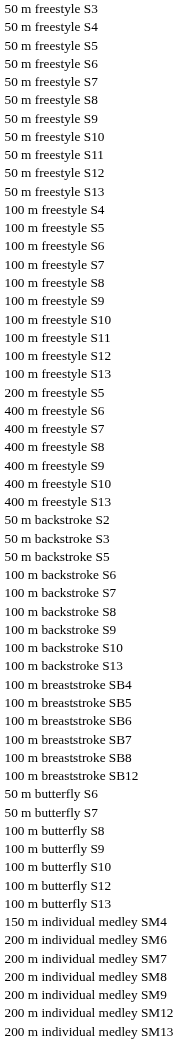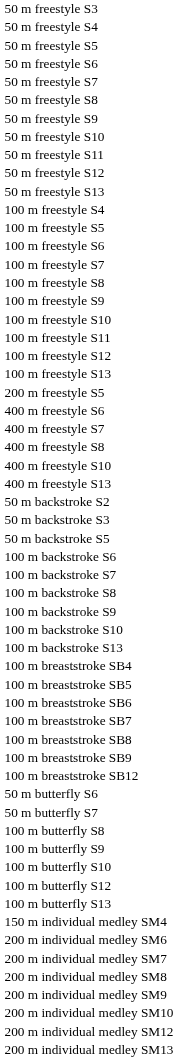- row: 400 m freestyle S9
+ row: 100 m breaststroke SB9
+ row: 200 m individual medley SM10
